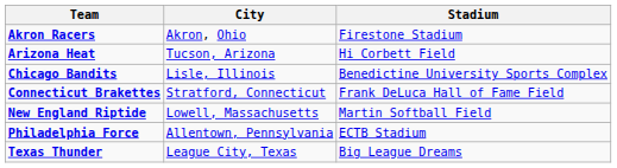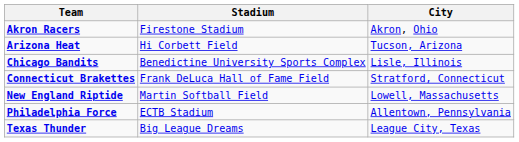columns swapped: City <-> Stadium
